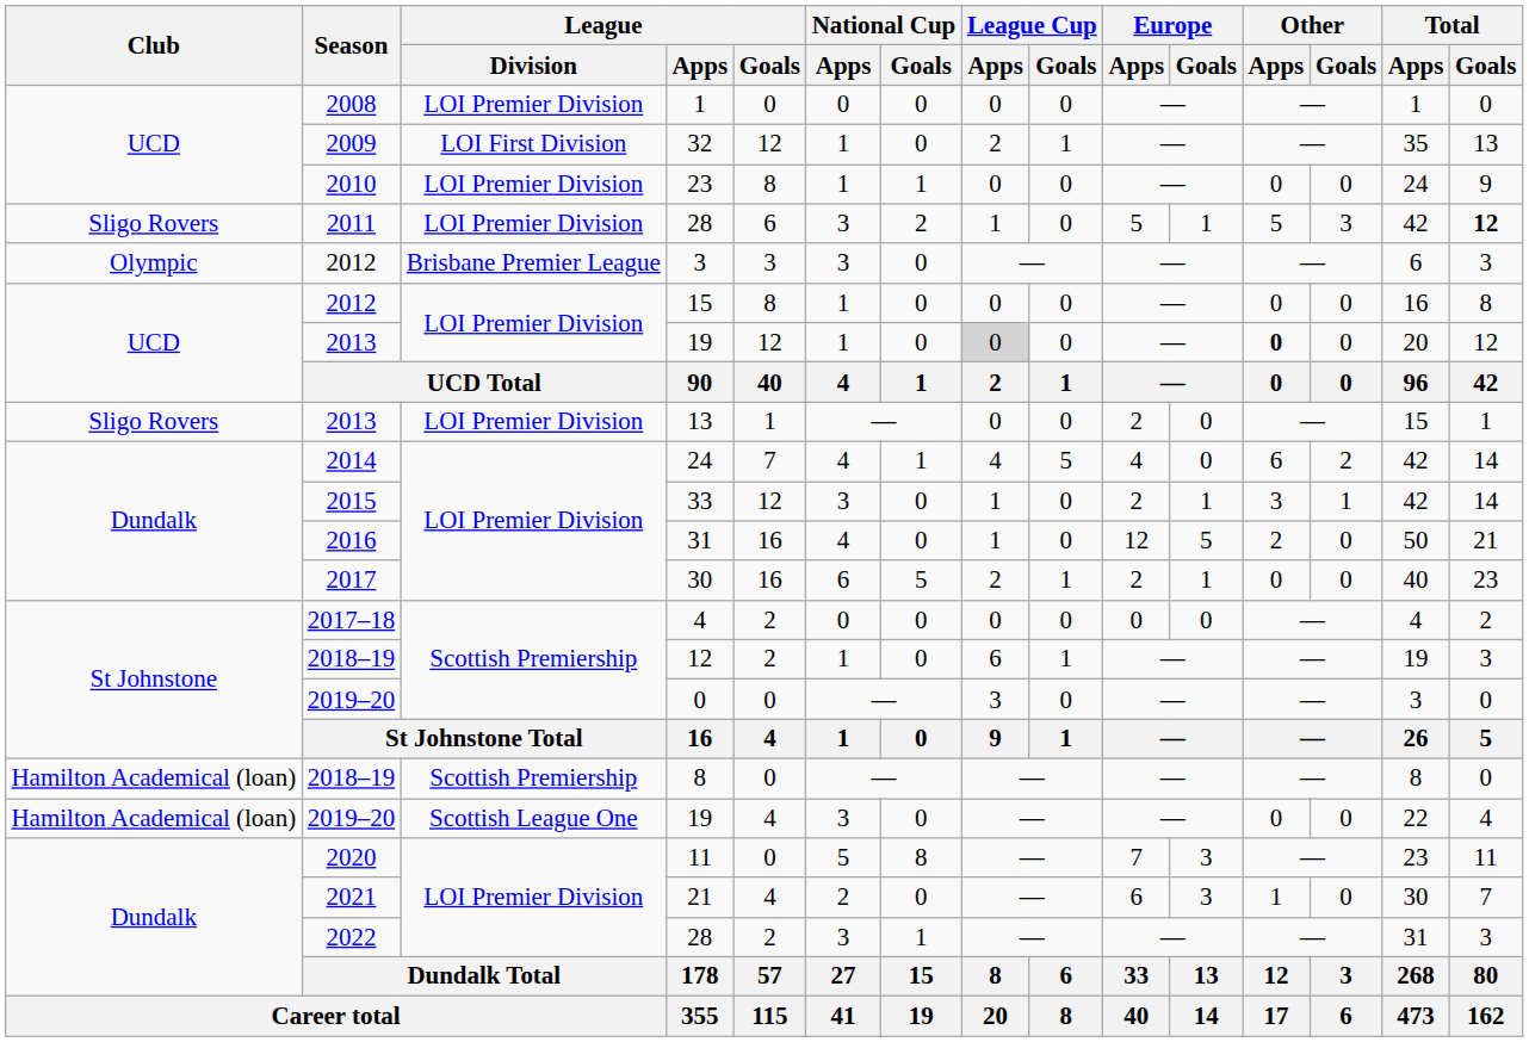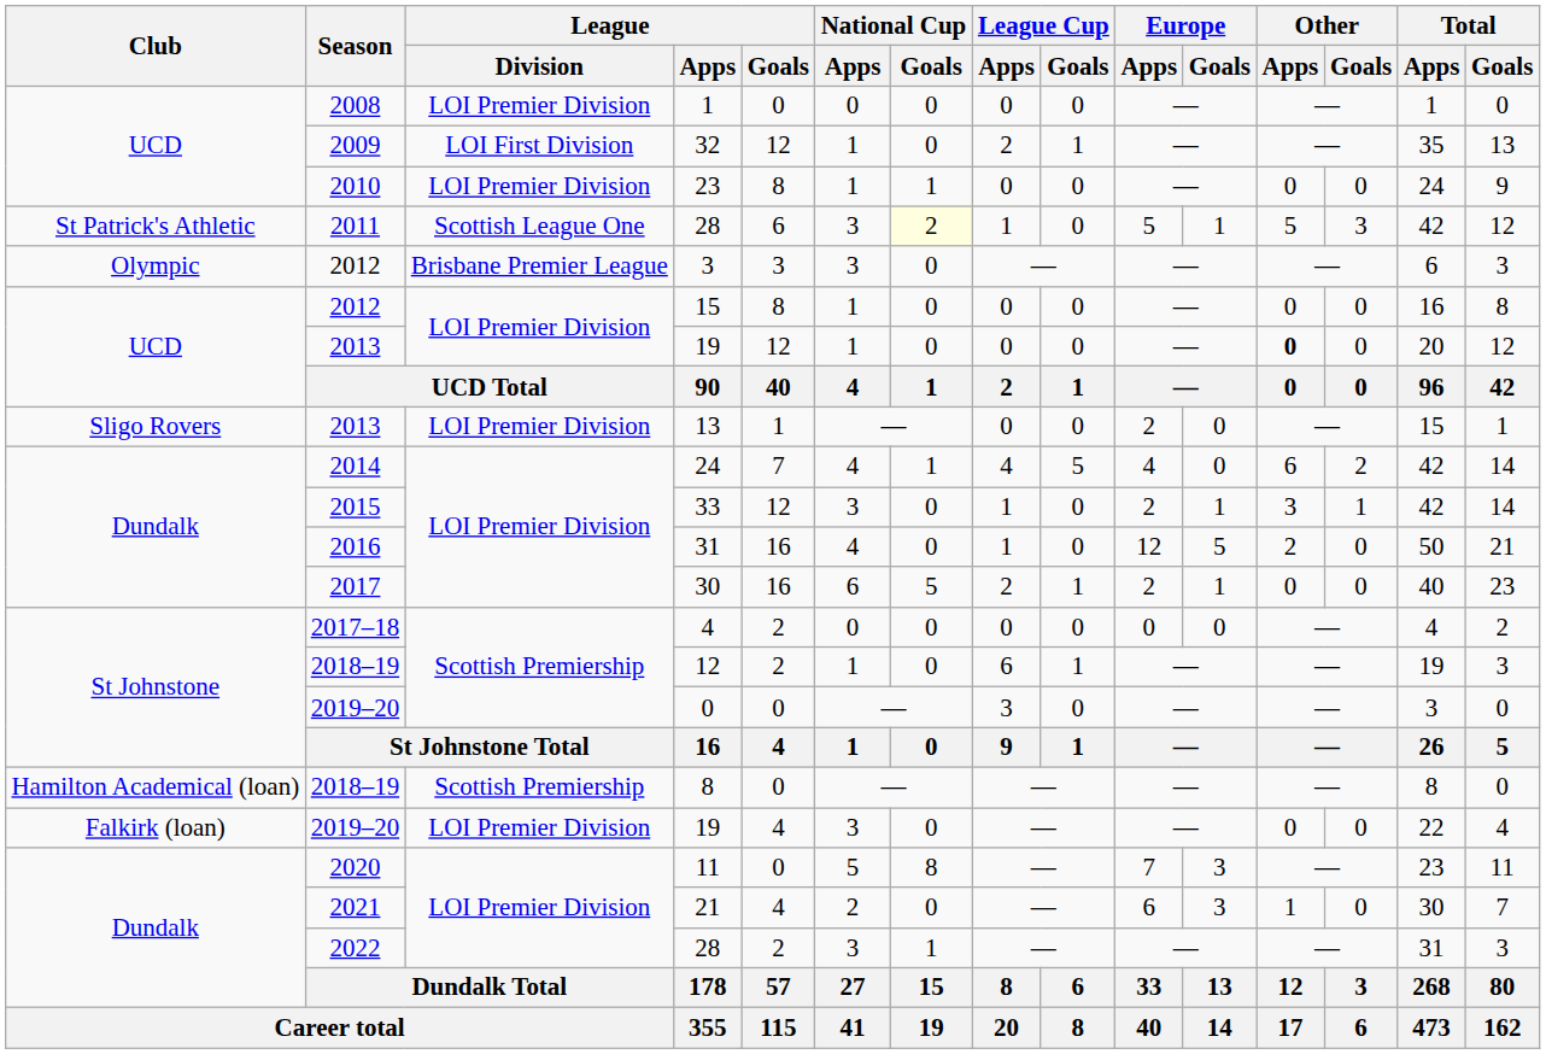2011 / 28 | Club: Sligo Rovers -> St Patrick's Athletic
2011 / 28 | League / Division: LOI Premier Division -> Scottish League One
2011 / 28 | National Cup / Goals: no background -> lightyellow background
2011 / 28 | Total / Goals: bold -> normal
2013 / 19 | League Cup / Apps: lightgrey background -> no background
2019–20 / 19 | Club: Hamilton Academical (loan) -> Falkirk (loan)
2019–20 / 19 | League / Division: Scottish League One -> LOI Premier Division
